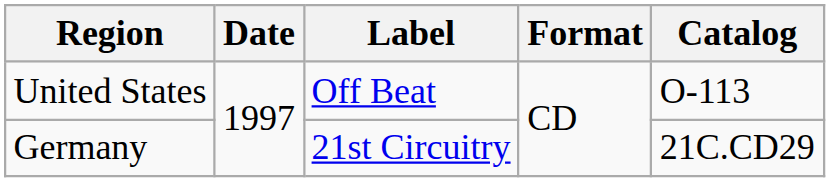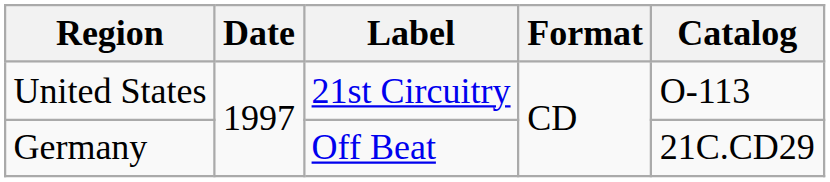United States | Label: Off Beat -> 21st Circuitry
Germany | Label: 21st Circuitry -> Off Beat
